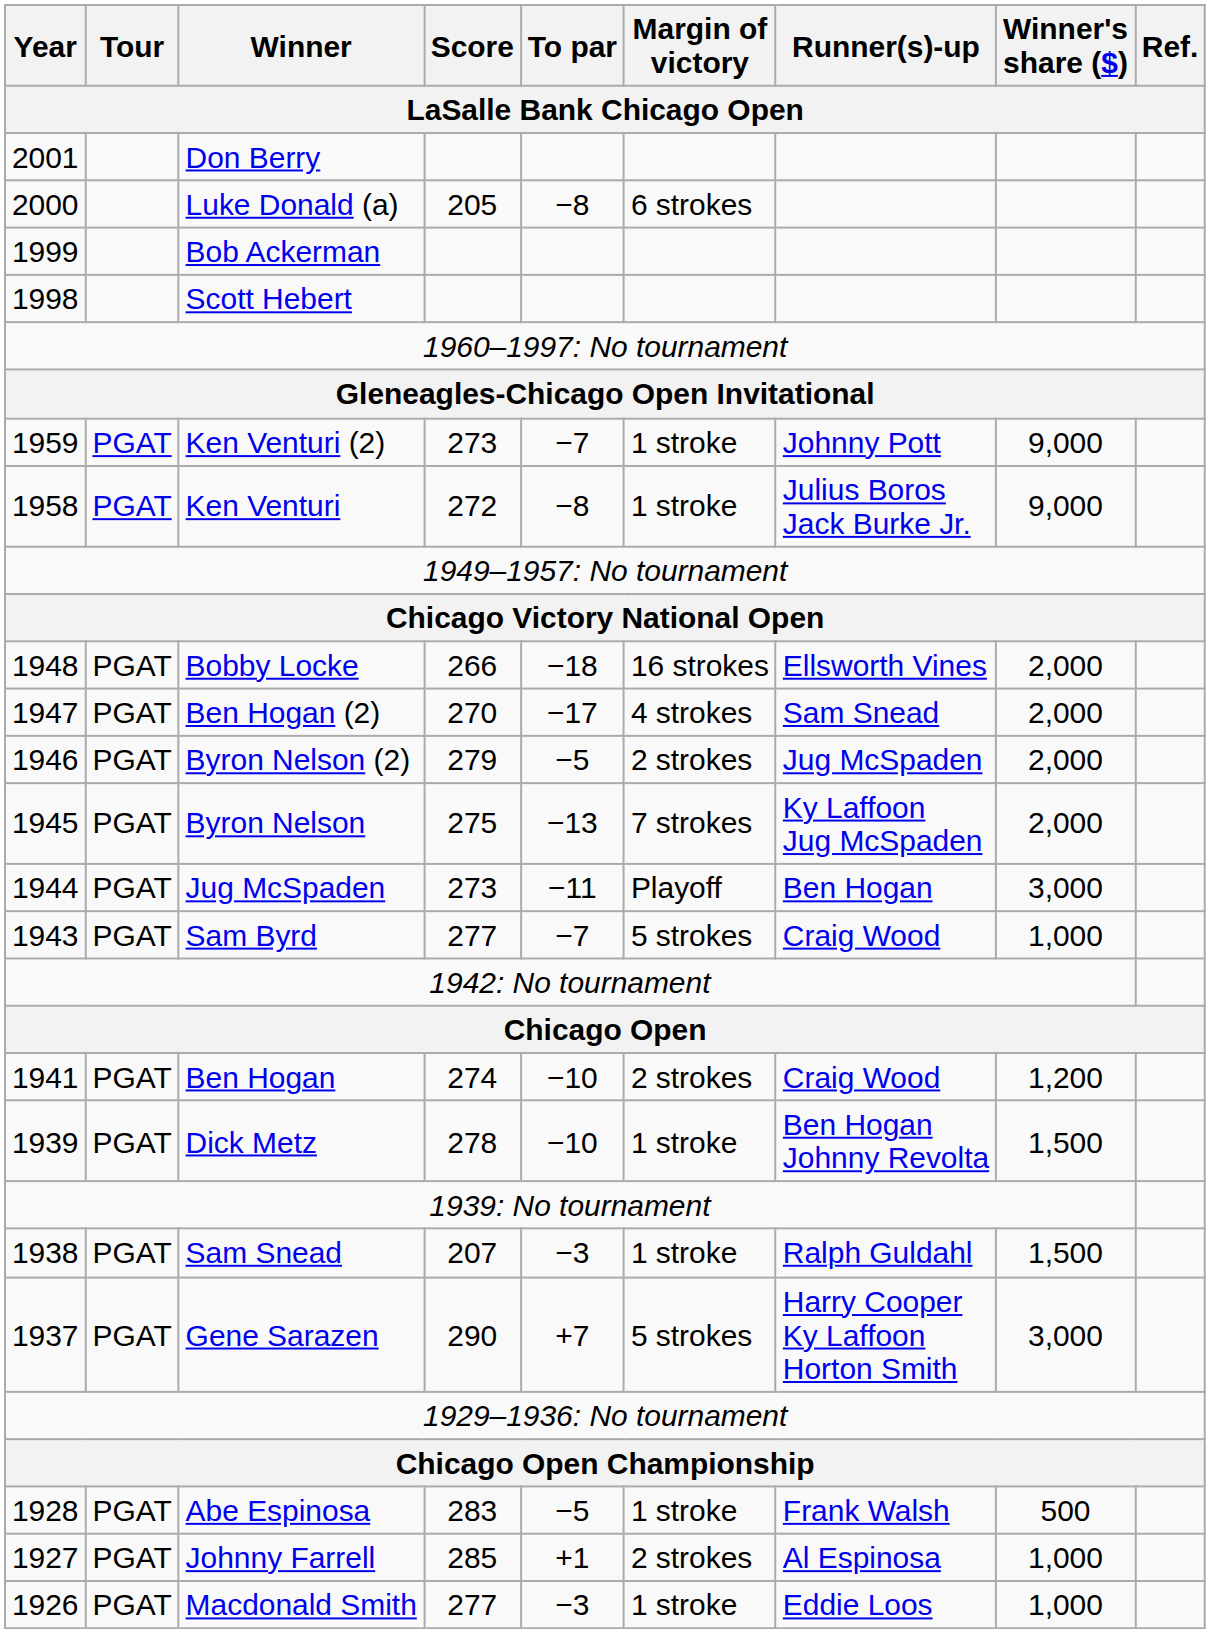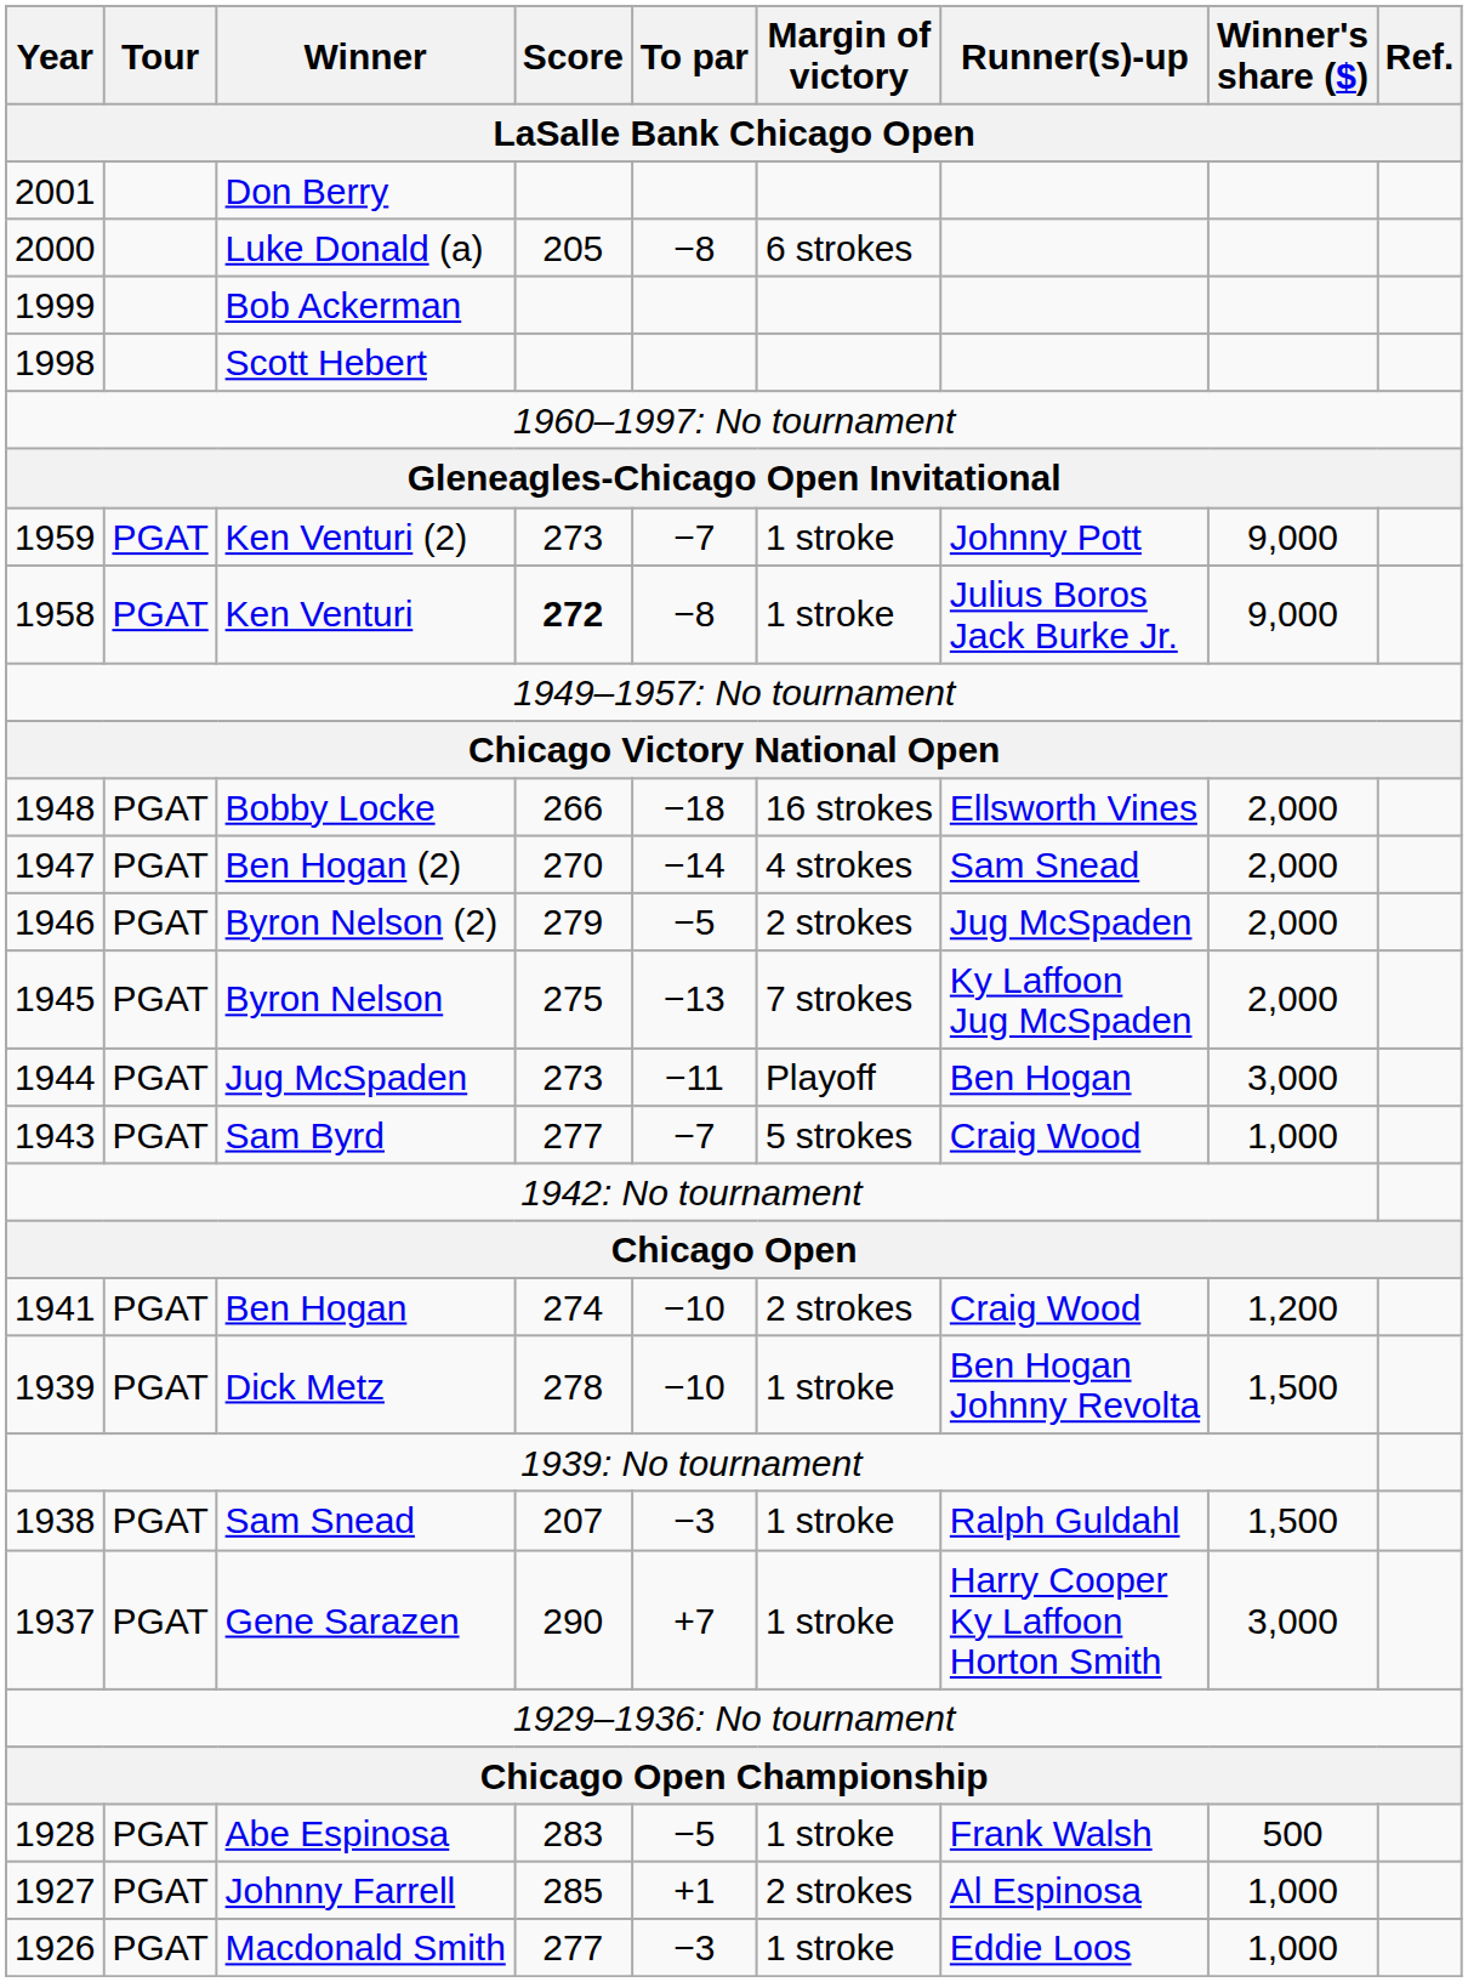Ken Venturi | Score: normal -> bold
Ben Hogan (2) | To par: −17 -> −14
Gene Sarazen | Margin of victory: 5 strokes -> 1 stroke
